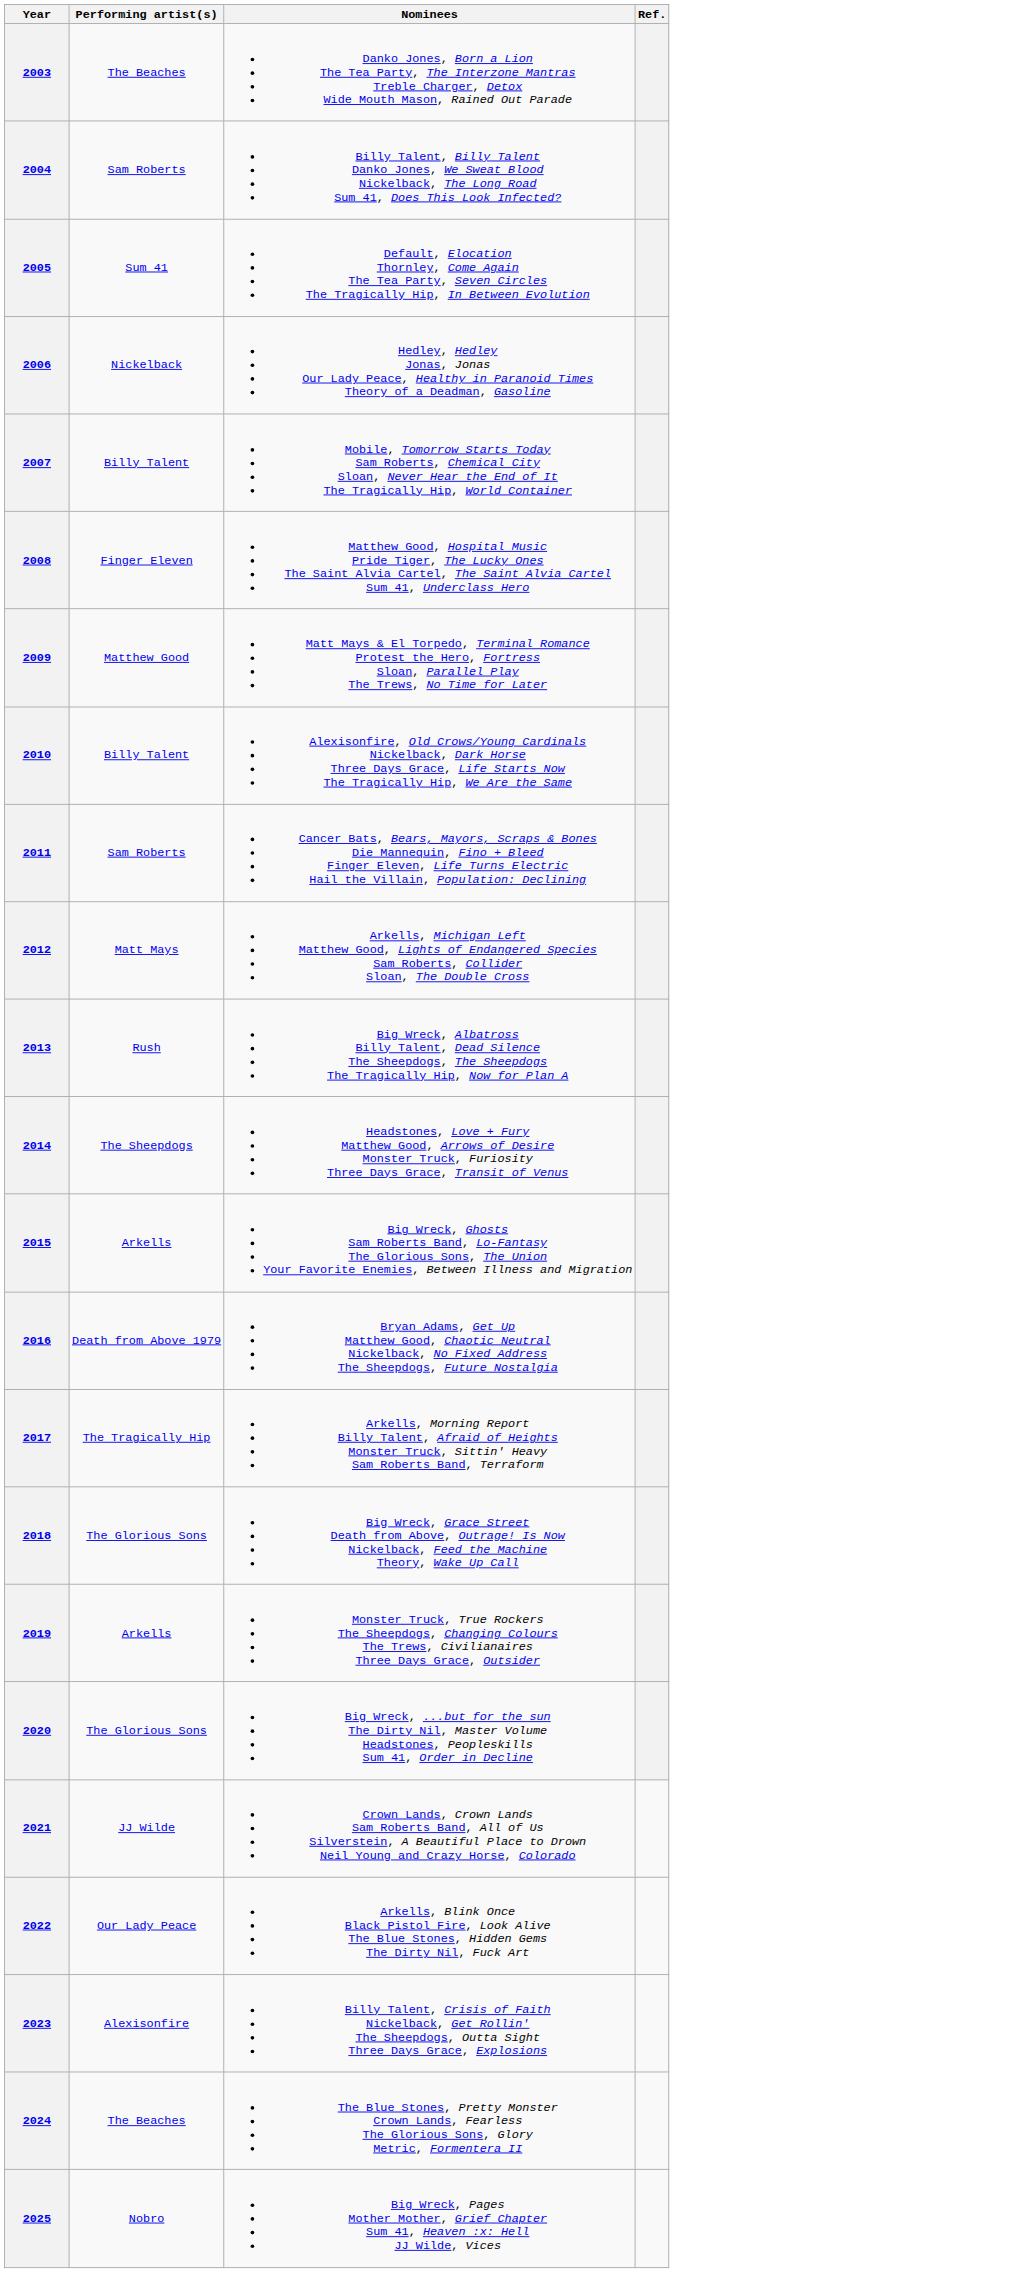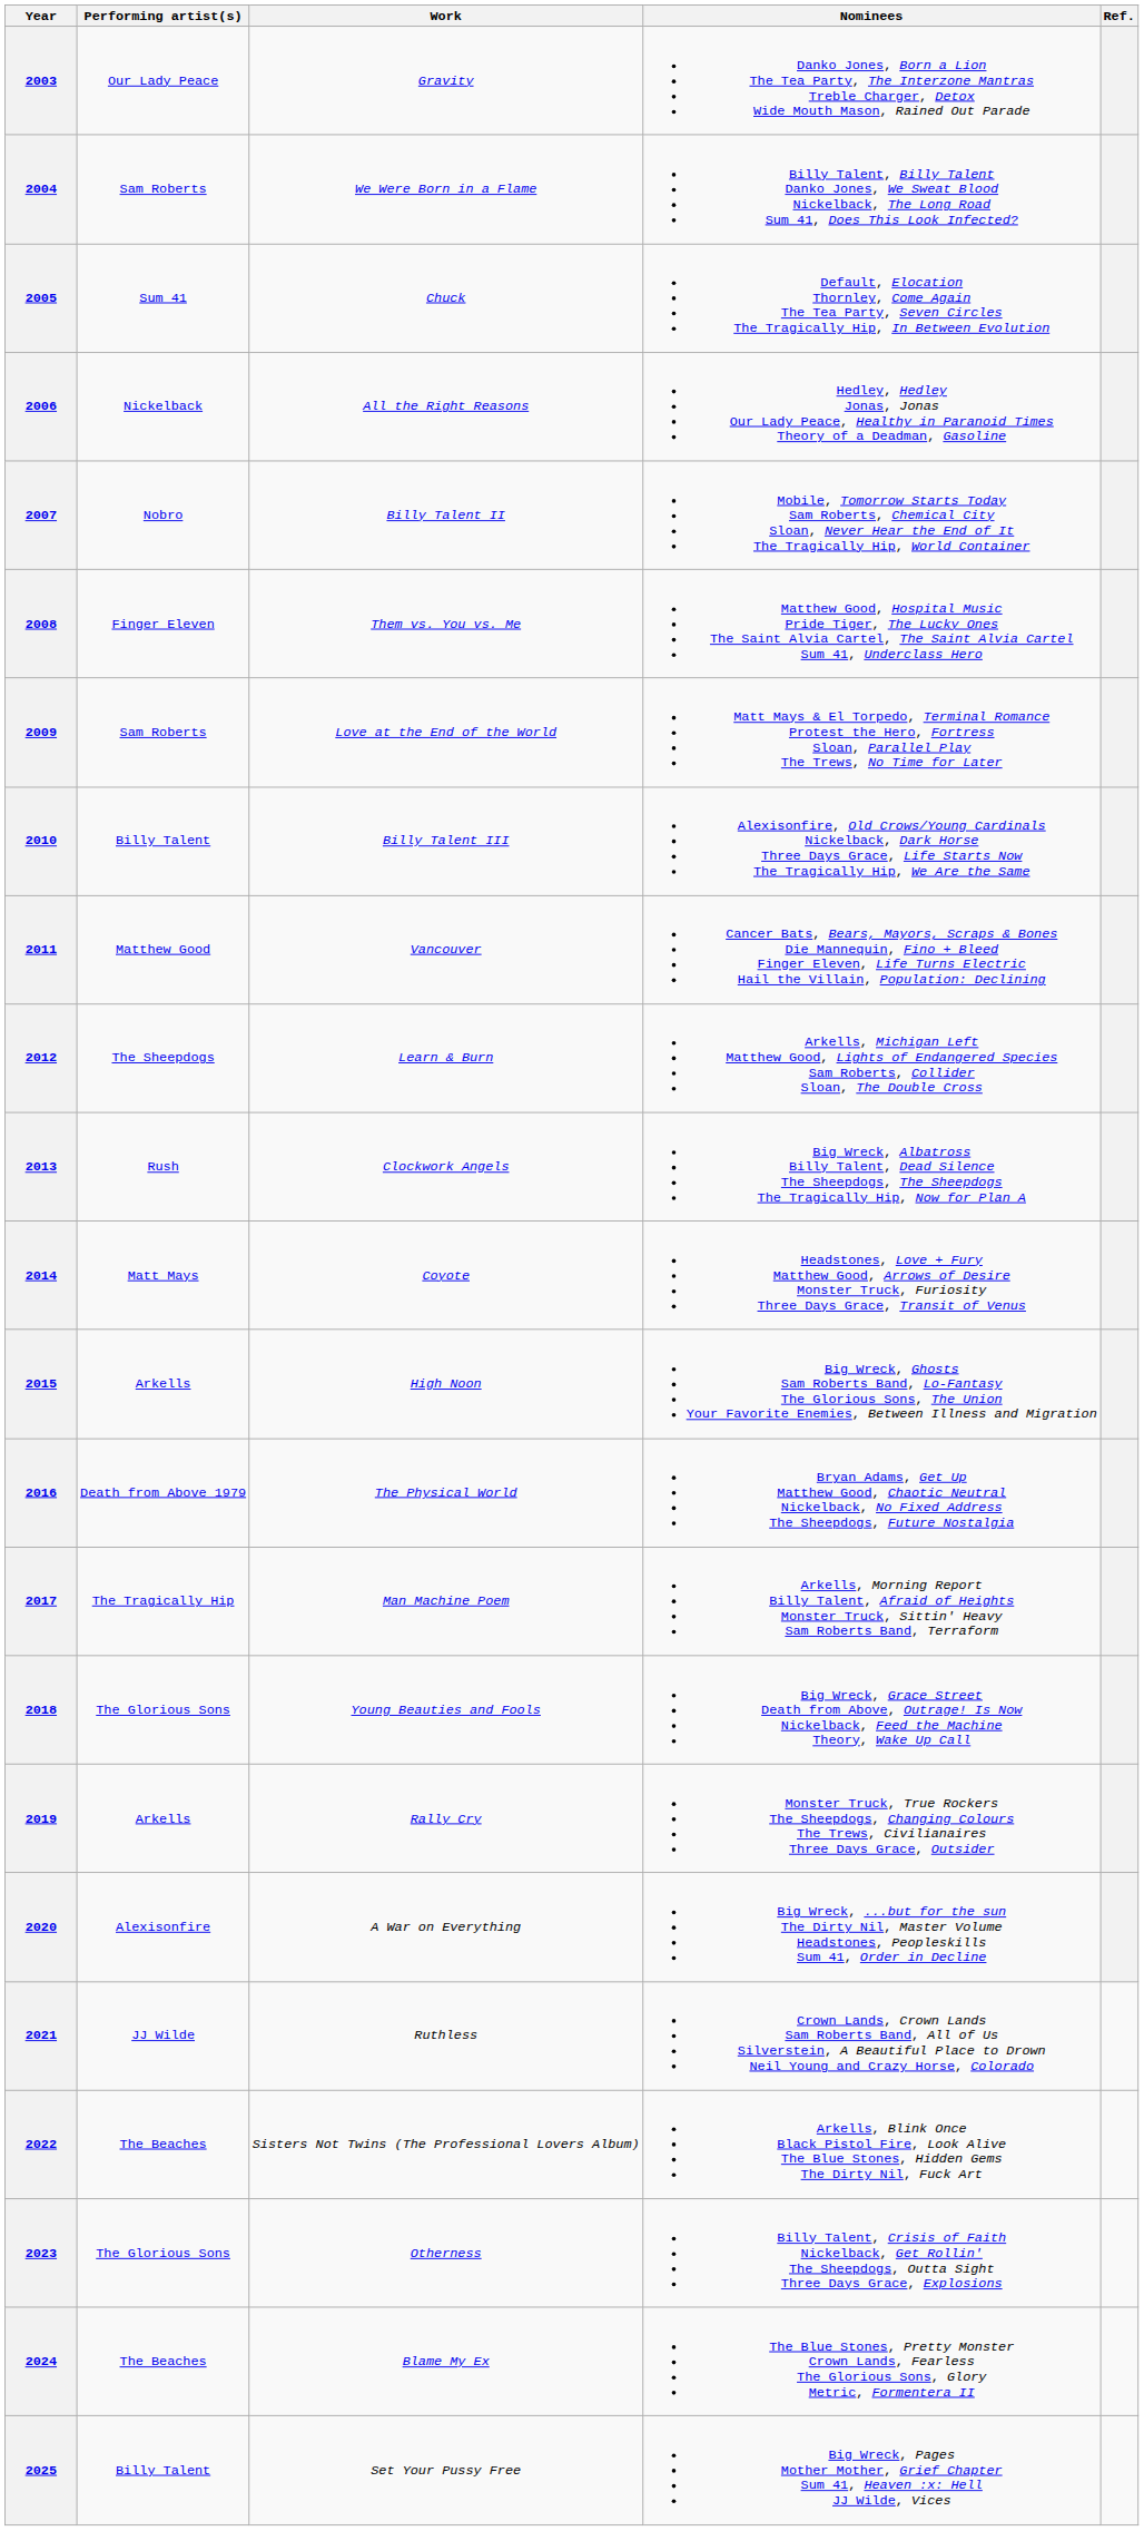+ column: Work | Gravity | We Were Born in a Flame | Chuck | All the Right Reasons | Billy Talent II | Them vs. You vs. Me | Love at the End of the World | Billy Talent III | Vancouver | Learn & Burn | Clockwork Angels | Coyote | High Noon | The Physical World | Man Machine Poem | Young Beauties and Fools | Rally Cry | A War on Everything | Ruthless | Sisters Not Twins (The Professional Lovers Album) | Otherness | Blame My Ex | Set Your Pussy Free
2003 | Performing artist(s): The Beaches -> Our Lady Peace
2007 | Performing artist(s): Billy Talent -> Nobro
2009 | Performing artist(s): Matthew Good -> Sam Roberts
2011 | Performing artist(s): Sam Roberts -> Matthew Good
2012 | Performing artist(s): Matt Mays -> The Sheepdogs
2014 | Performing artist(s): The Sheepdogs -> Matt Mays
2020 | Performing artist(s): The Glorious Sons -> Alexisonfire
2022 | Performing artist(s): Our Lady Peace -> The Beaches
2023 | Performing artist(s): Alexisonfire -> The Glorious Sons
2025 | Performing artist(s): Nobro -> Billy Talent
